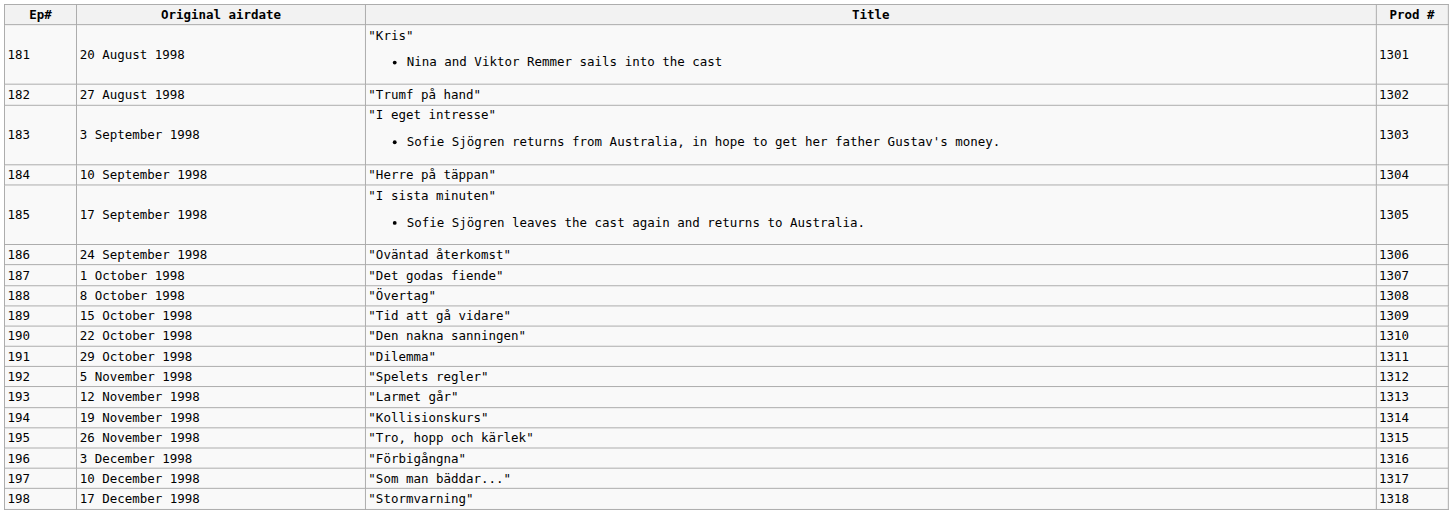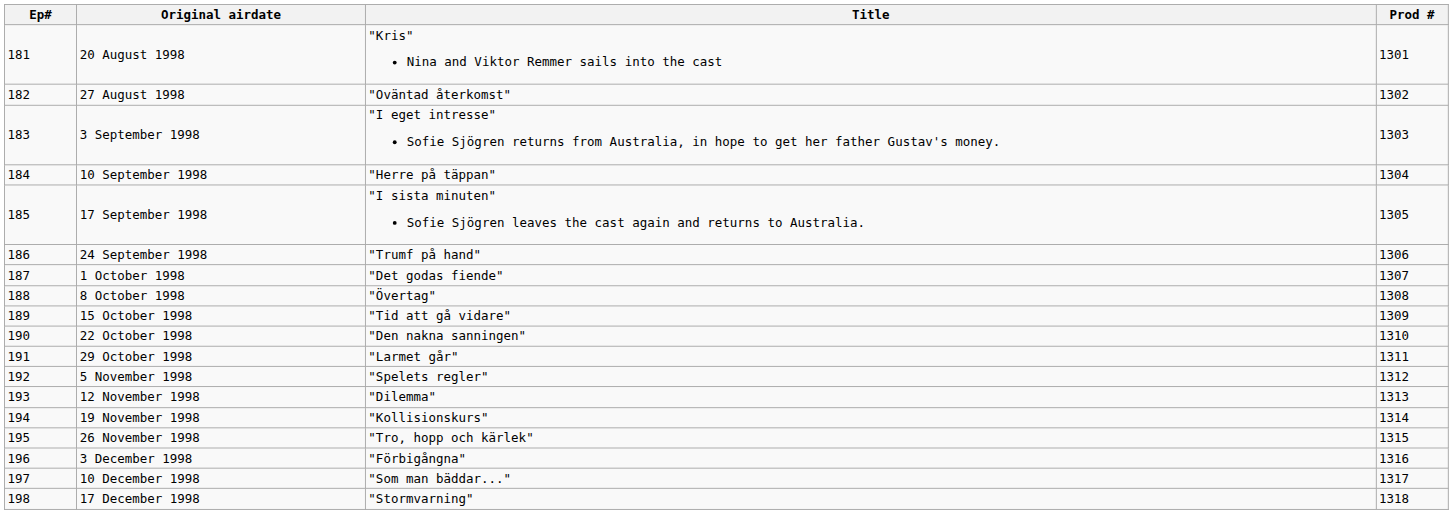27 August 1998 | Title: "Trumf på hand" -> "Oväntad återkomst"
24 September 1998 | Title: "Oväntad återkomst" -> "Trumf på hand"
29 October 1998 | Title: "Dilemma" -> "Larmet går"
12 November 1998 | Title: "Larmet går" -> "Dilemma"
